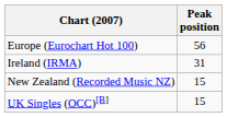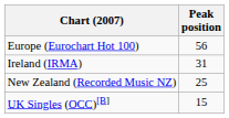New Zealand (Recorded Music NZ) | Peak position: 15 -> 25
